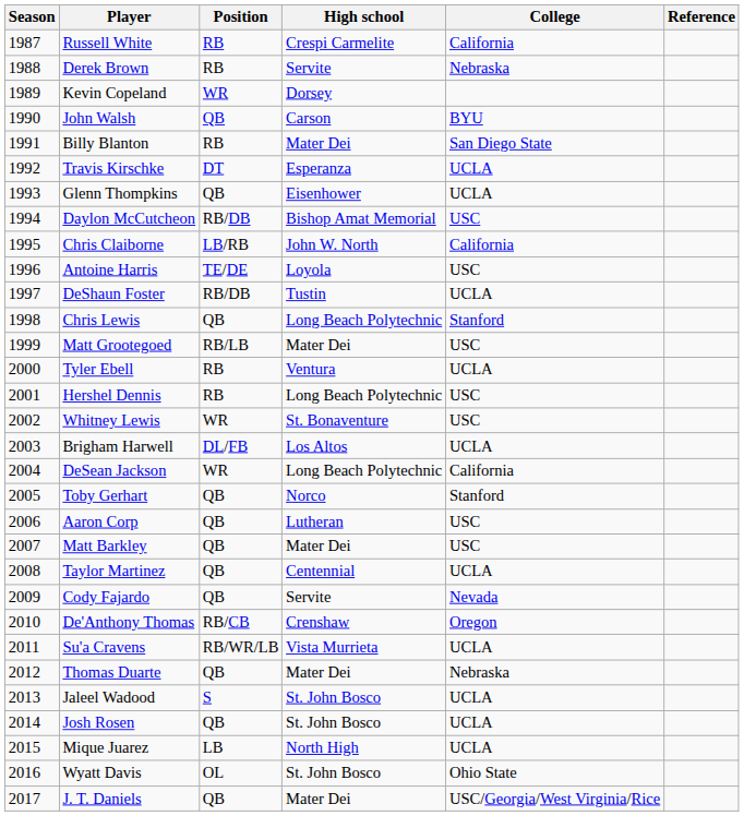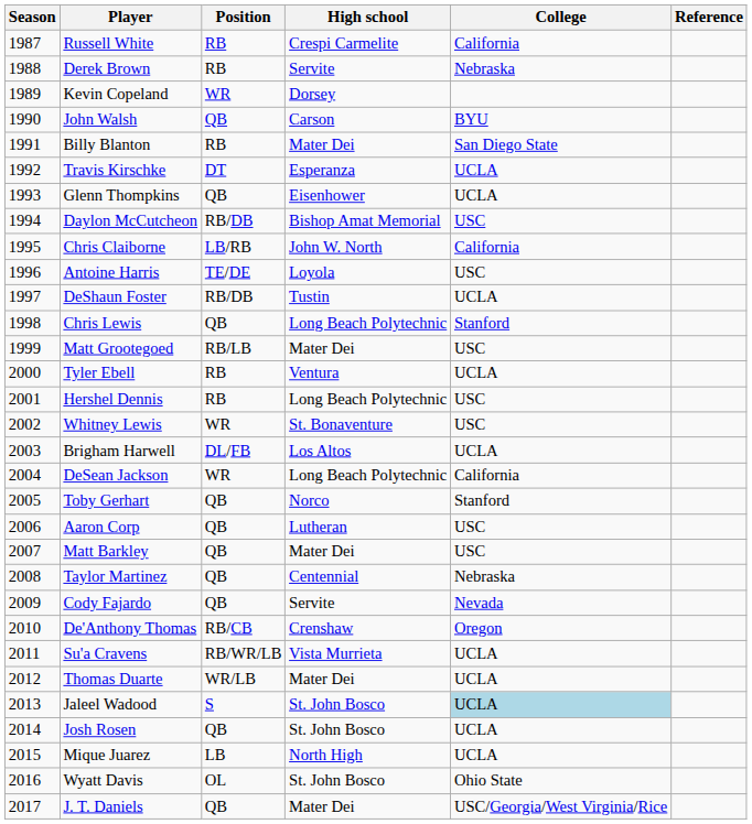Taylor Martinez | College: UCLA -> Nebraska
Thomas Duarte | Position: QB -> WR/LB
Thomas Duarte | College: Nebraska -> UCLA
Jaleel Wadood | College: no background -> lightblue background
